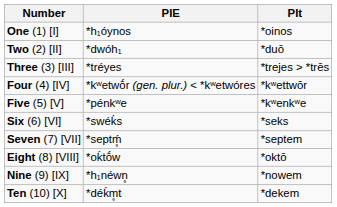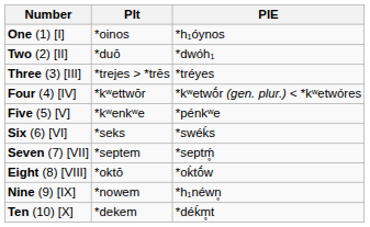columns swapped: PIt <-> PIE
